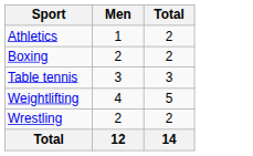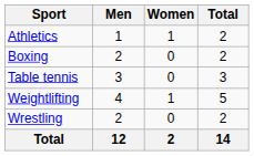+ column: Women | 1 | 0 | 0 | 1 | 0 | 2
